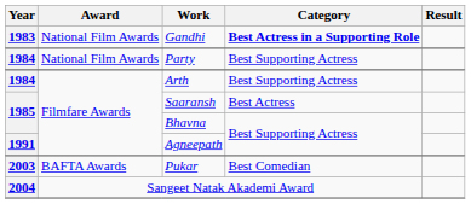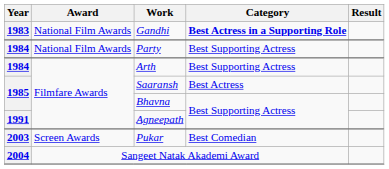Pukar | Award: BAFTA Awards -> Screen Awards
